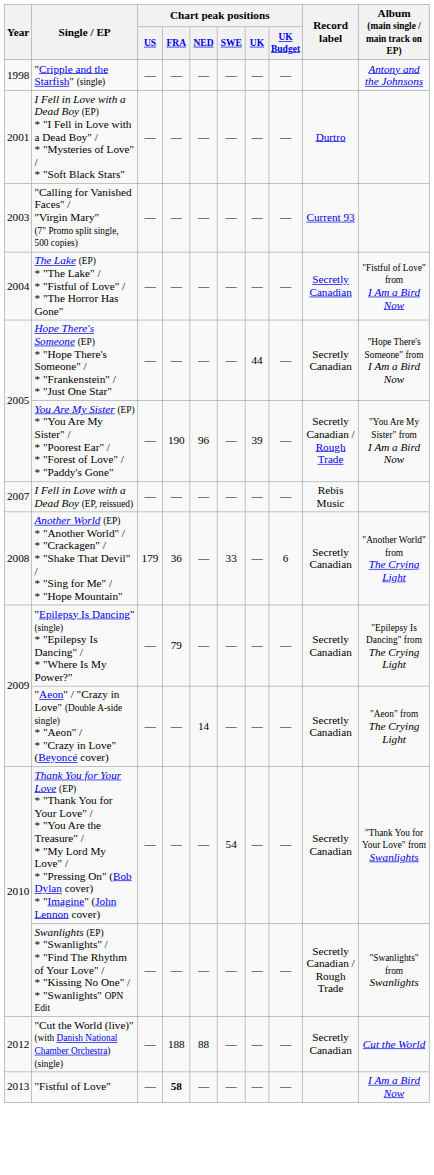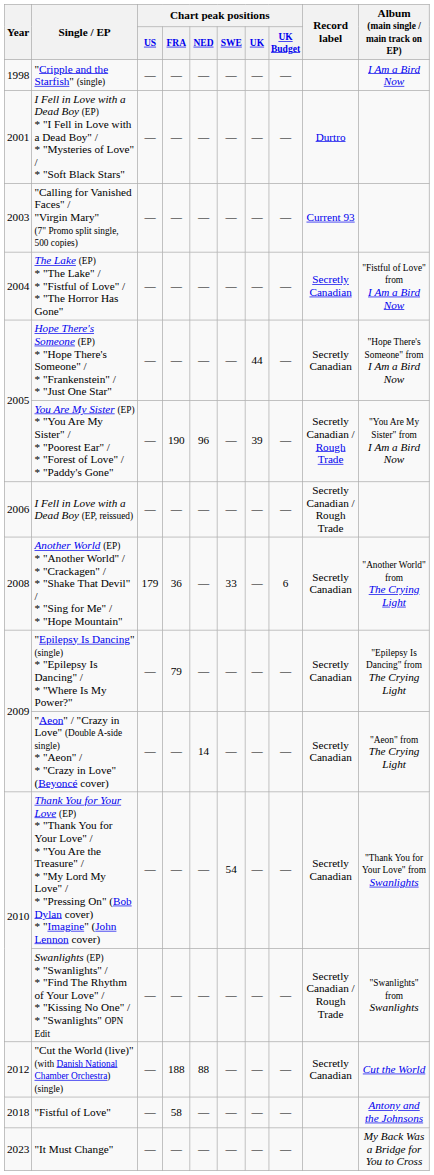"Cripple and the Starfish" (single) | Album (main single / main track on EP): Antony and the Johnsons -> I Am a Bird Now
I Fell in Love with a Dead Boy (EP, reissued) | Year: 2007 -> 2006
I Fell in Love with a Dead Boy (EP, reissued) | Record label: Rebis Music -> Secretly Canadian / Rough Trade
"Fistful of Love" | Year: 2013 -> 2018
"Fistful of Love" | Chart peak positions / FRA: bold -> normal
"Fistful of Love" | Album (main single / main track on EP): I Am a Bird Now -> Antony and the Johnsons
+ row: 2023 | "It Must Change" | — | — | — | — | — | — | My Back Was a Bridge for You to Cross
